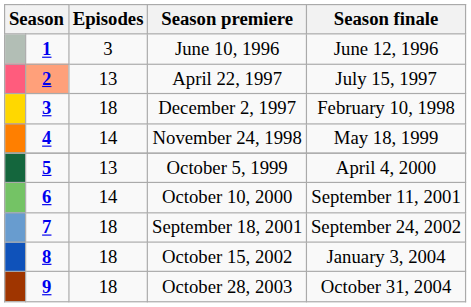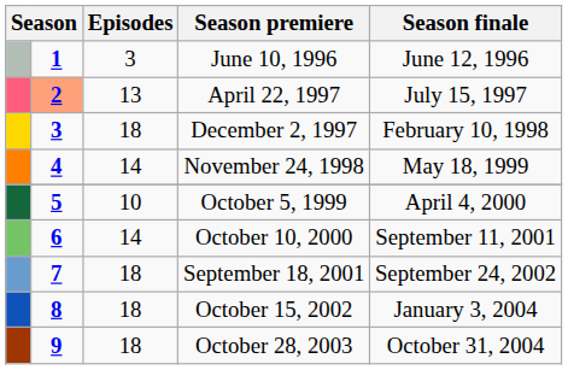October 5, 1999 | Episodes: 13 -> 10
